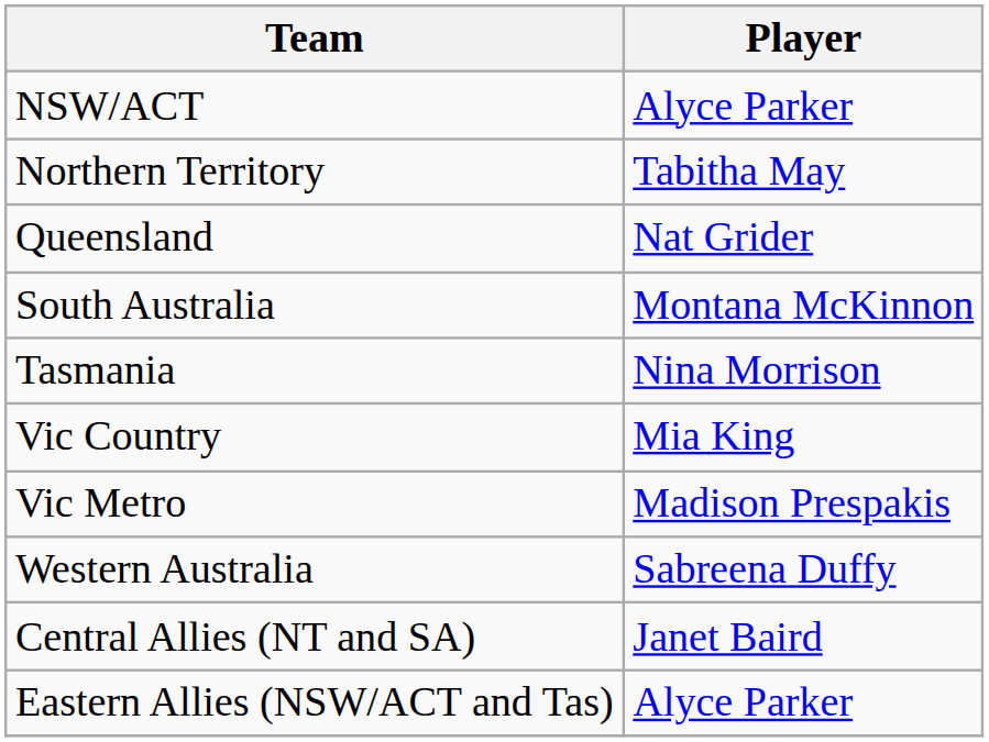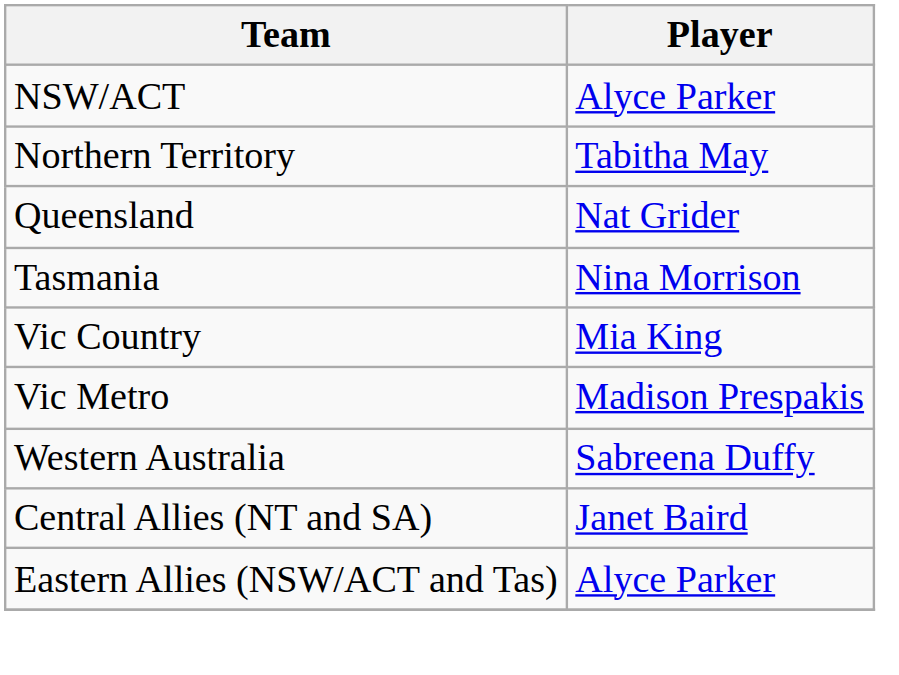- row: South Australia | Montana McKinnon
